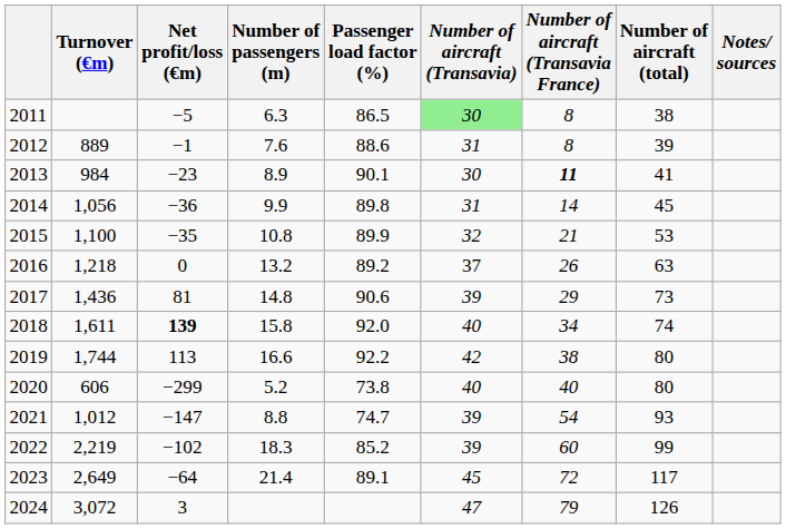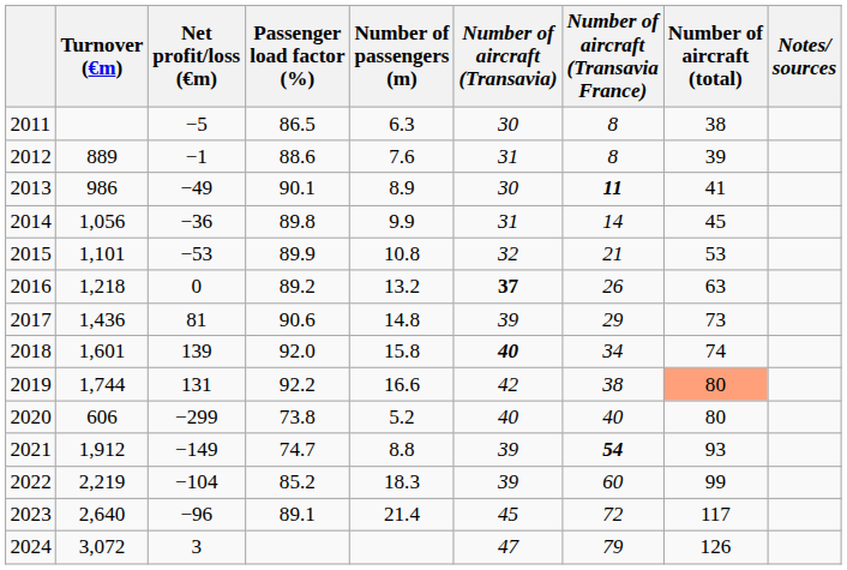columns swapped: Number of passengers (m) <-> Passenger load factor (%)
2011 | Number of aircraft (Transavia): lightgreen background -> no background
2013 | Turnover (€m): 984 -> 986
2013 | Net profit/loss (€m): −23 -> −49
2015 | Turnover (€m): 1,100 -> 1,101
2015 | Net profit/loss (€m): −35 -> −53
2016 | Number of aircraft (Transavia): normal -> bold
2018 | Turnover (€m): 1,611 -> 1,601
2018 | Net profit/loss (€m): bold -> normal
2018 | Number of aircraft (Transavia): normal -> bold
2019 | Net profit/loss (€m): 113 -> 131
2019 | Number of aircraft (total): no background -> lightsalmon background
2021 | Turnover (€m): 1,012 -> 1,912
2021 | Net profit/loss (€m): −147 -> −149
2021 | Number of aircraft (Transavia France): normal -> bold
2022 | Net profit/loss (€m): −102 -> −104
2023 | Turnover (€m): 2,649 -> 2,640
2023 | Net profit/loss (€m): −64 -> −96
